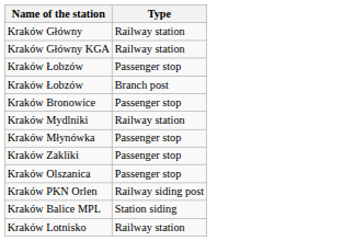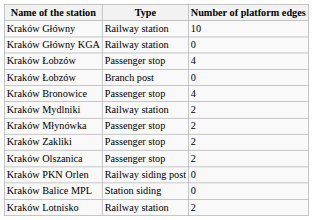+ column: Number of platform edges | 10 | 0 | 4 | 0 | 4 | 2 | 2 | 2 | 2 | 0 | 0 | 2
